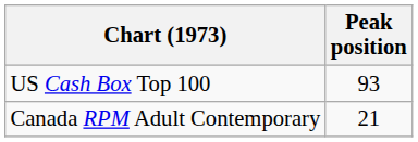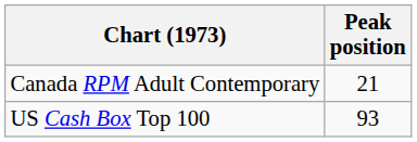rows swapped: Canada RPM Adult Contemporary <-> US Cash Box Top 100
